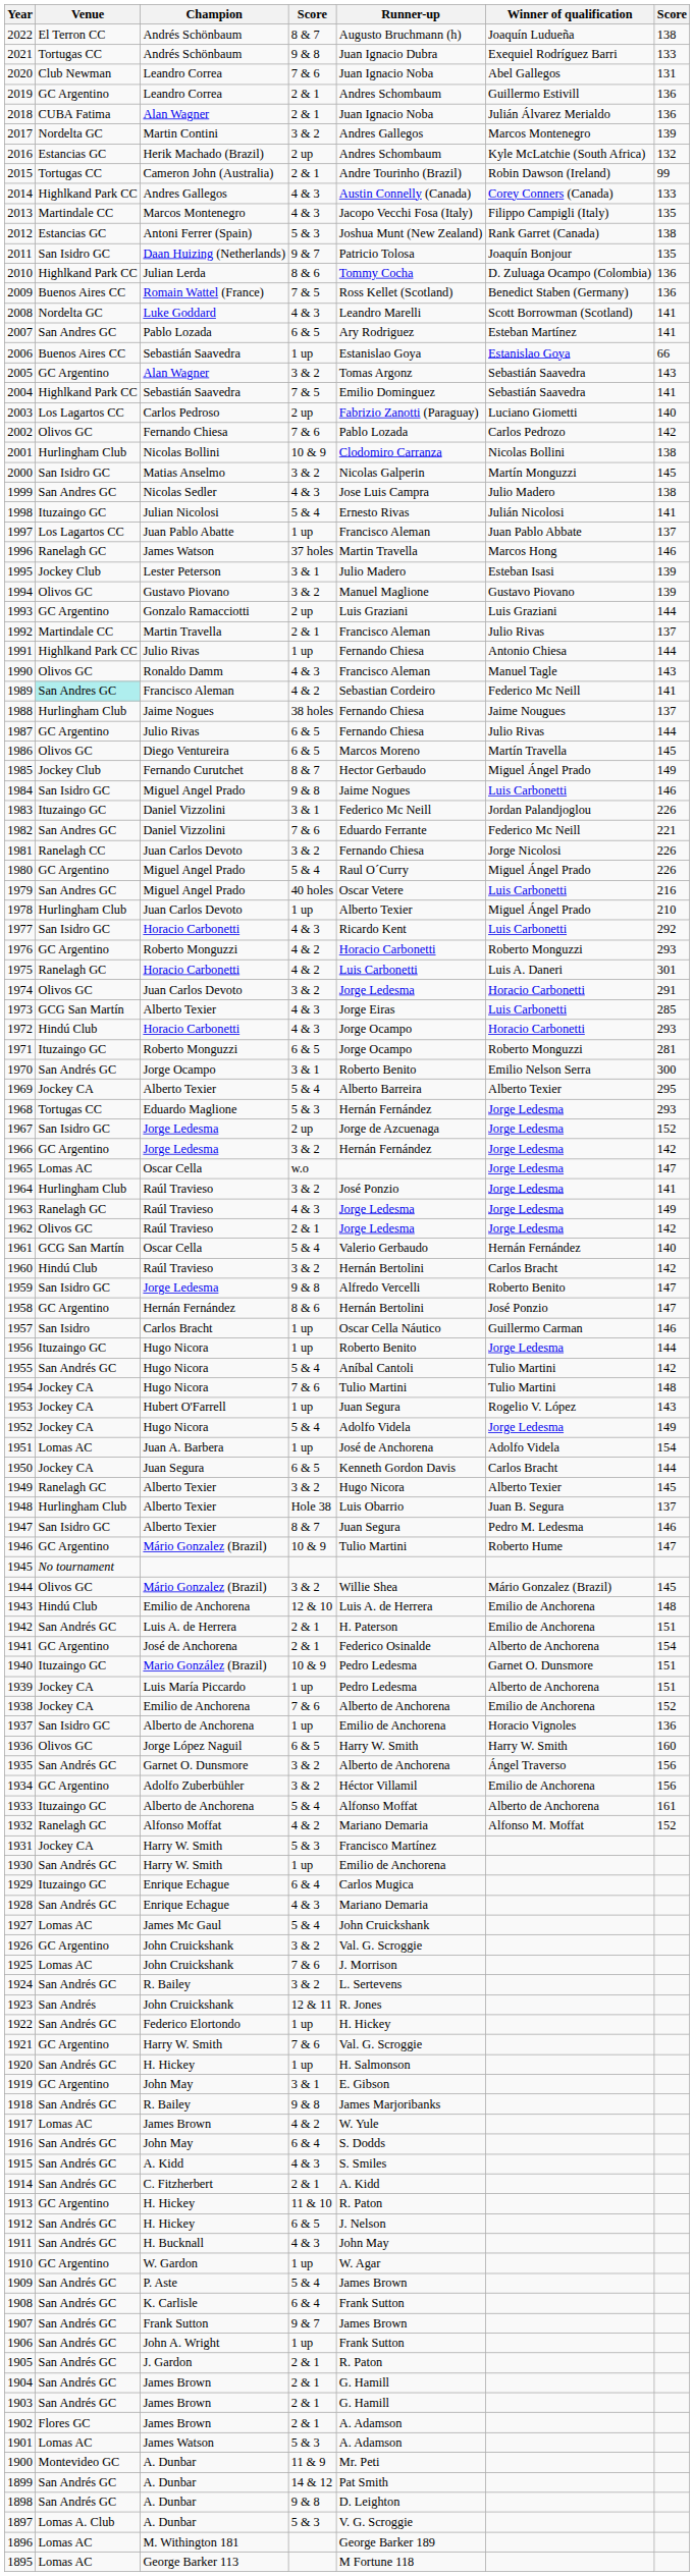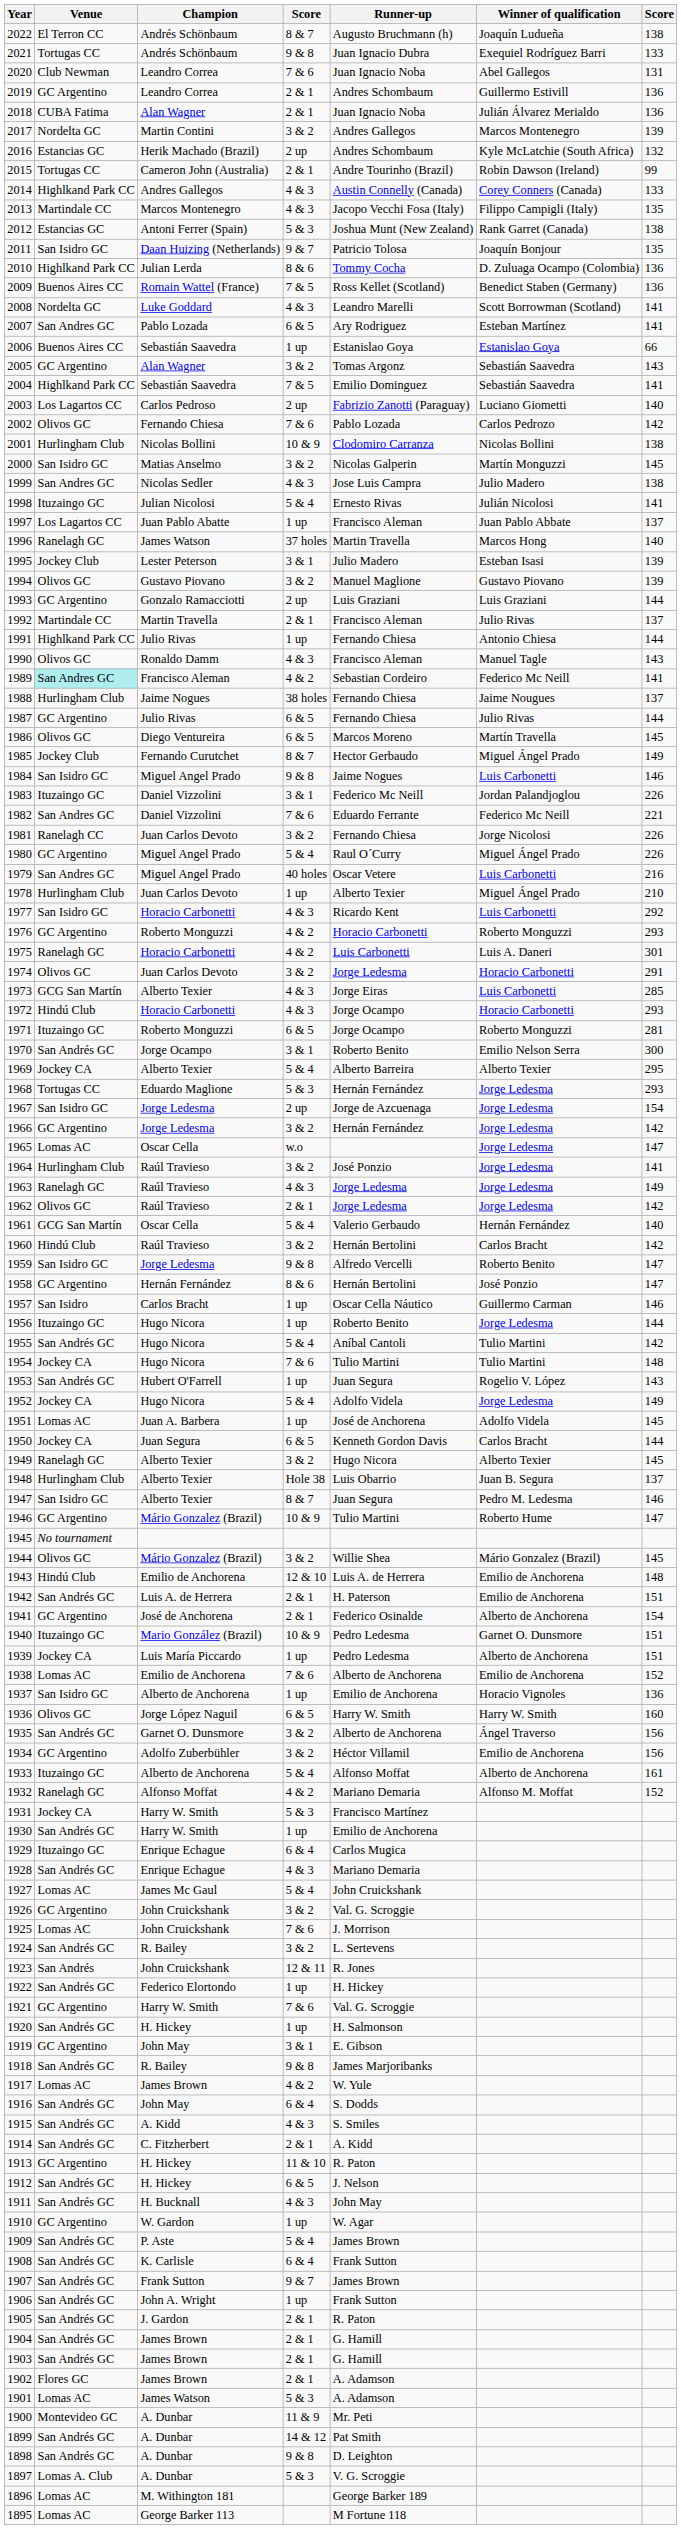1996 | column 7: 146 -> 140
1967 | column 7: 152 -> 154
1953 | Venue: Jockey CA -> San Andrés GC
1951 | column 7: 154 -> 145
1938 | Venue: Jockey CA -> Lomas AC
